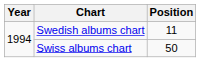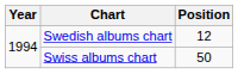Swedish albums chart | Position: 11 -> 12
